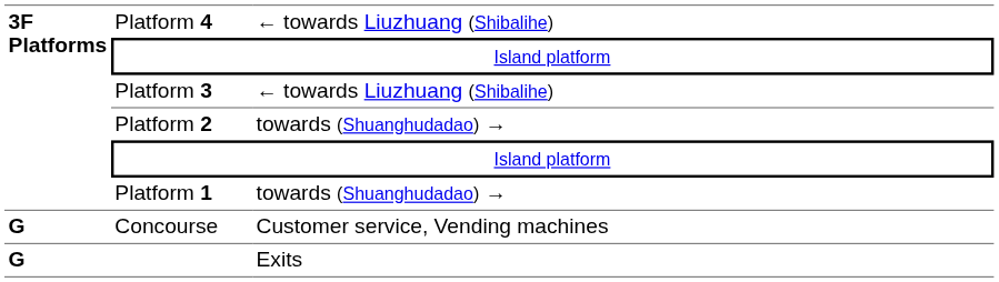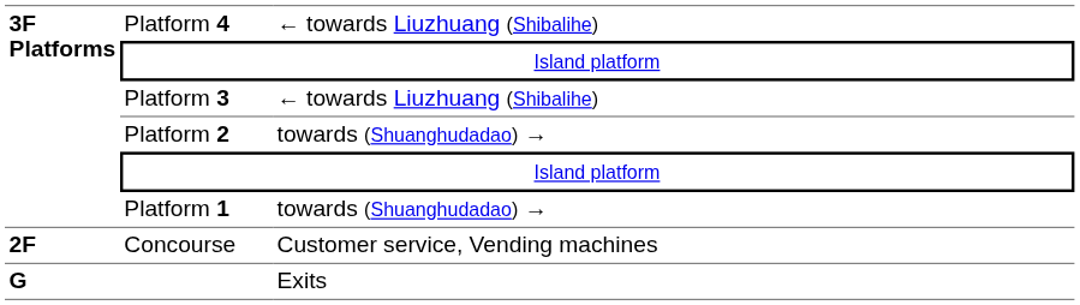Concourse | column 1: G -> 2F
